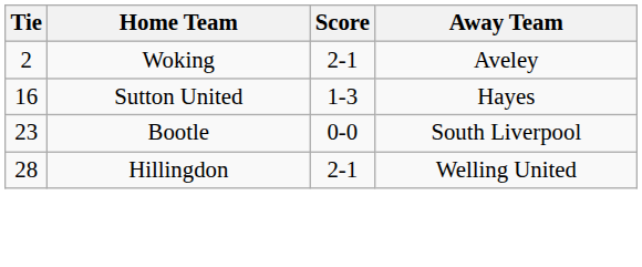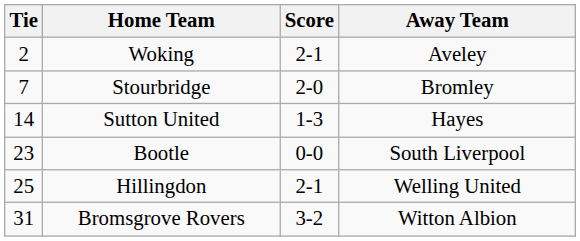+ row: 7 | Stourbridge | 2-0 | Bromley
Sutton United | Tie: 16 -> 14
Hillingdon | Tie: 28 -> 25
+ row: 31 | Bromsgrove Rovers | 3-2 | Witton Albion
